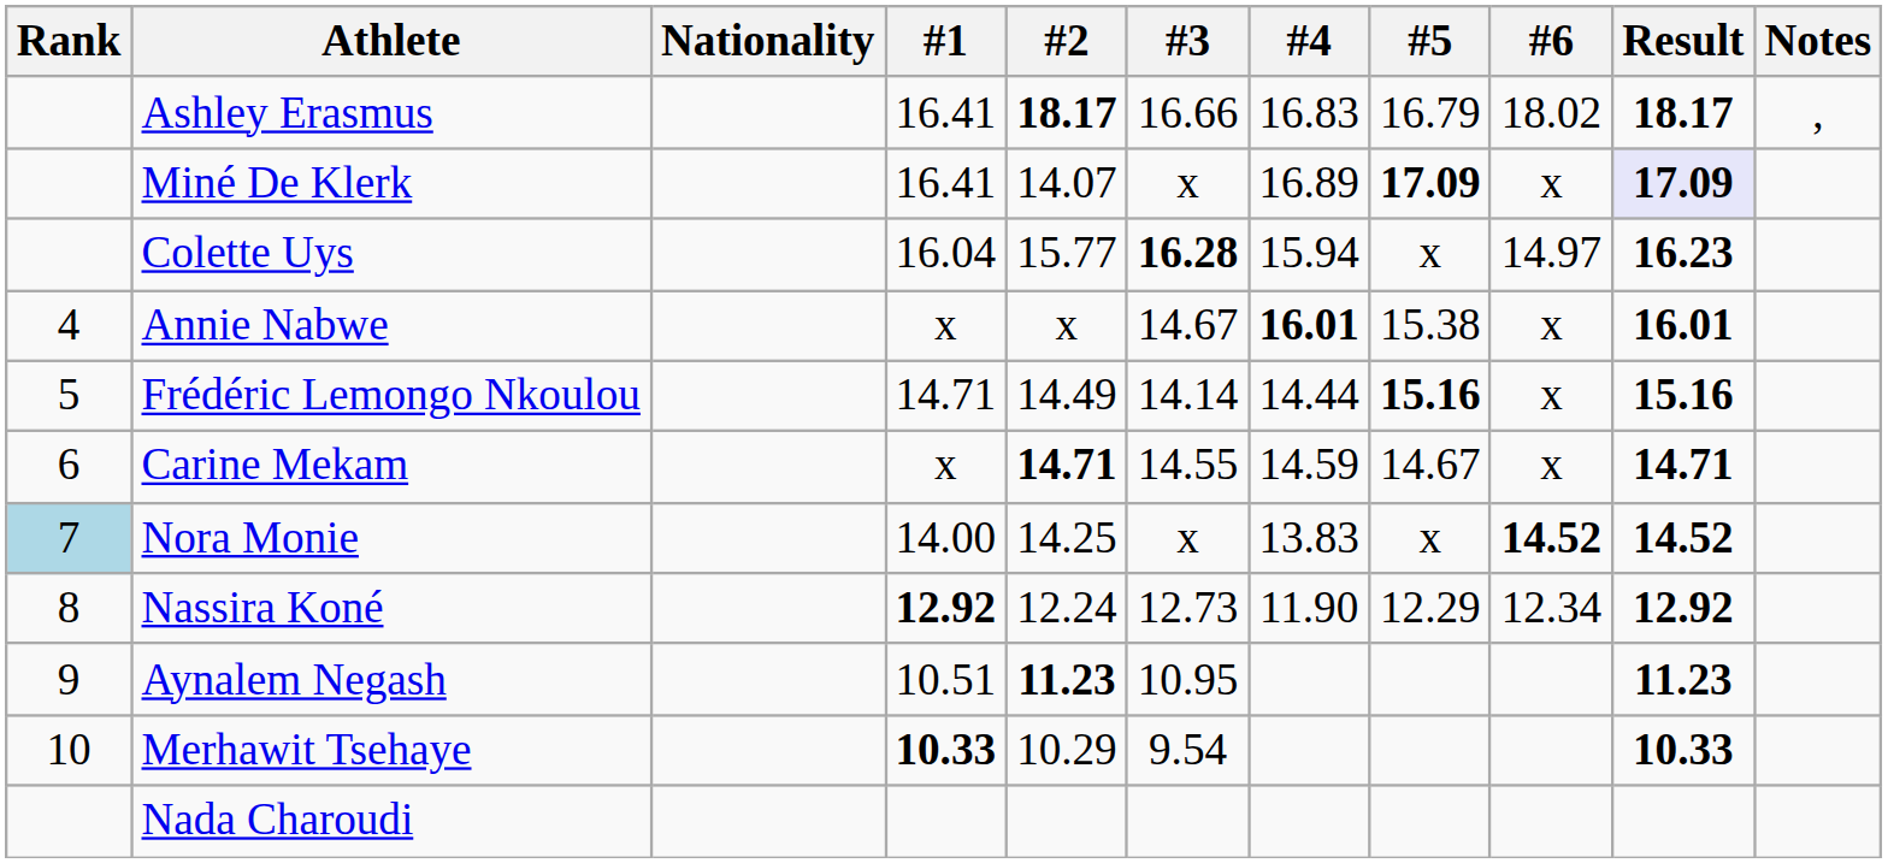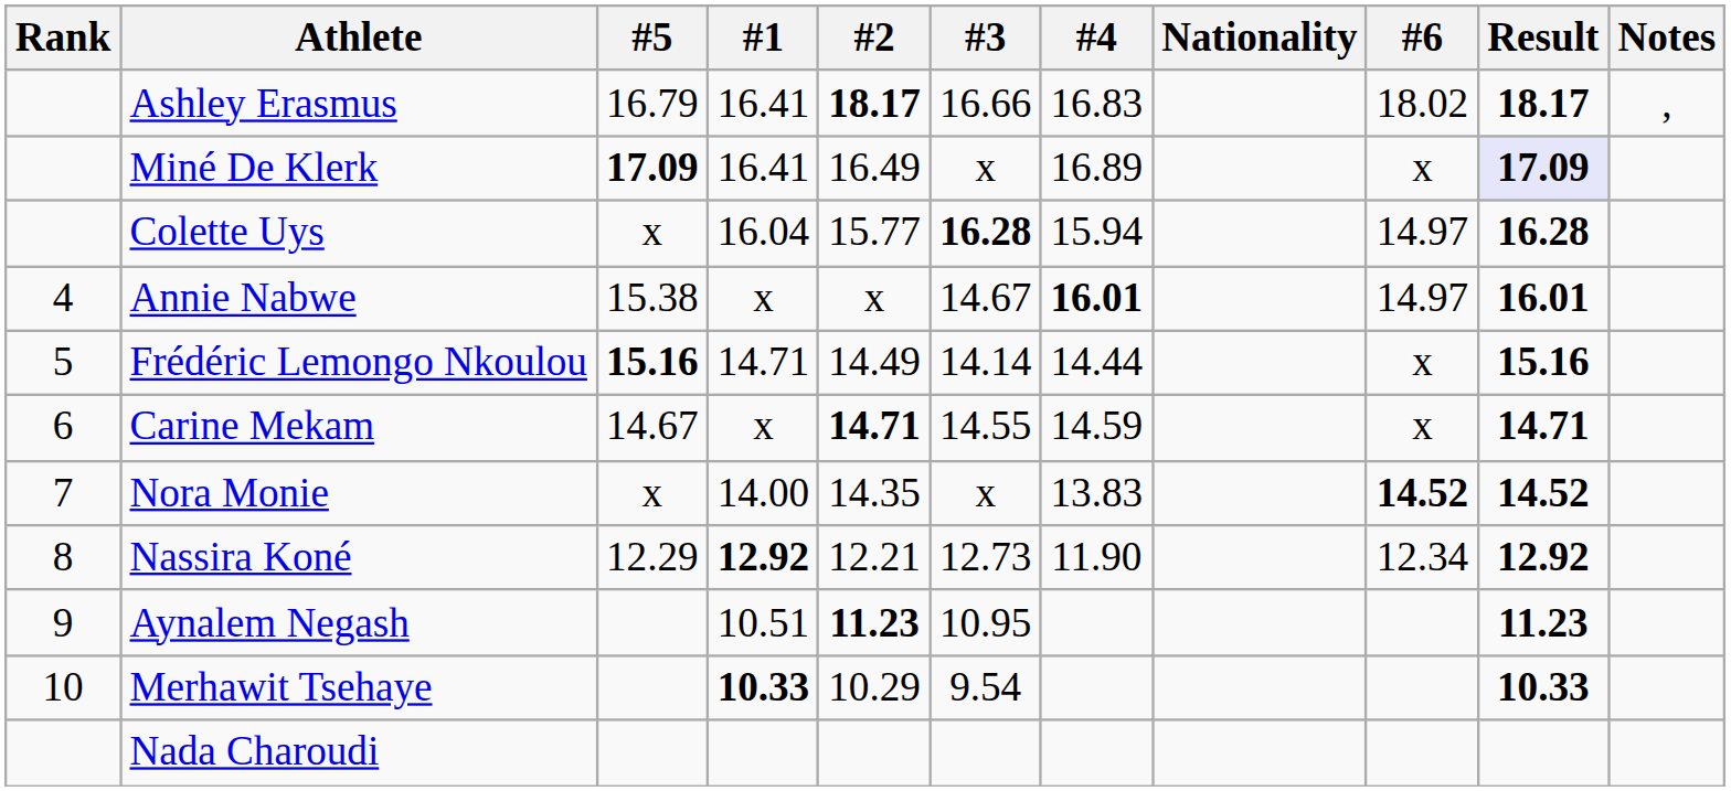columns swapped: Nationality <-> #5
Miné De Klerk | #2: 14.07 -> 16.49
Colette Uys | Result: 16.23 -> 16.28
Annie Nabwe | #6: x -> 14.97
Nora Monie | Rank: lightblue background -> no background
Nora Monie | #2: 14.25 -> 14.35
Nassira Koné | #2: 12.24 -> 12.21
